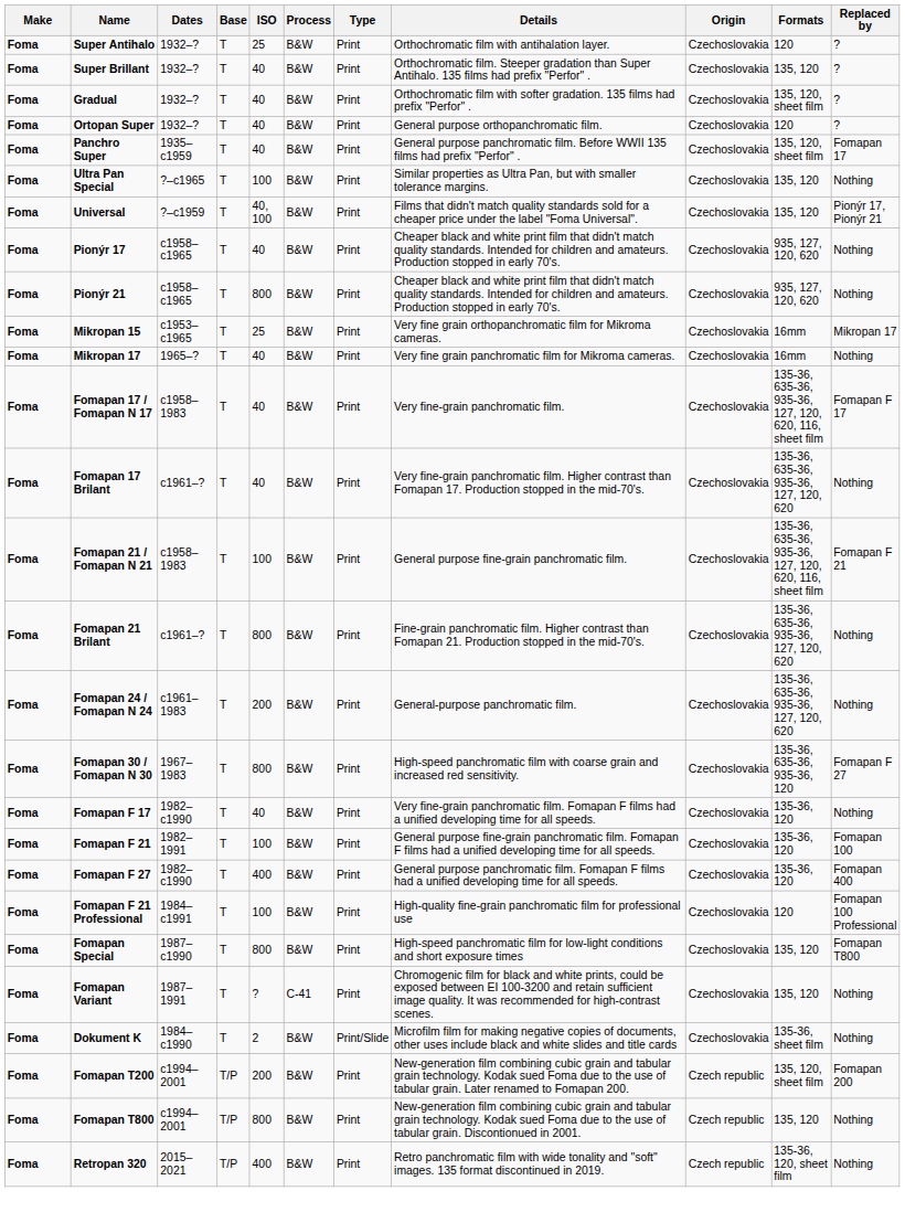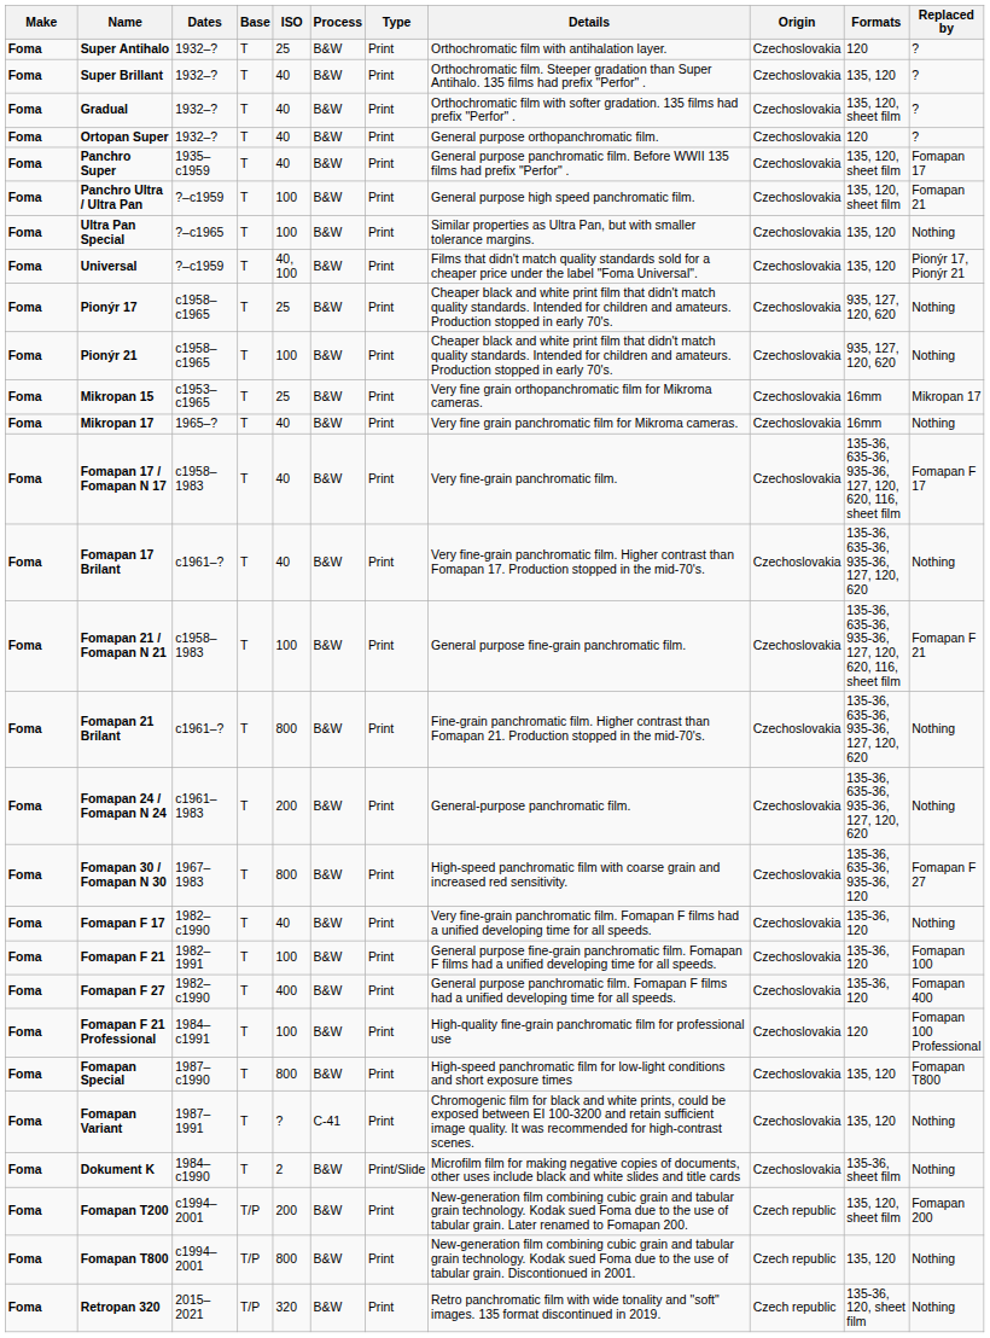+ row: Foma | Panchro Ultra / Ultra Pan | ?–c1959 | T | 100 | B&W | Print | General purpose high speed panchromatic film. | Czechoslovakia | 135, 120, sheet film | Fomapan 21
Pionýr 17 | ISO: 40 -> 25
Pionýr 21 | ISO: 800 -> 100
Retropan 320 | ISO: 400 -> 320
